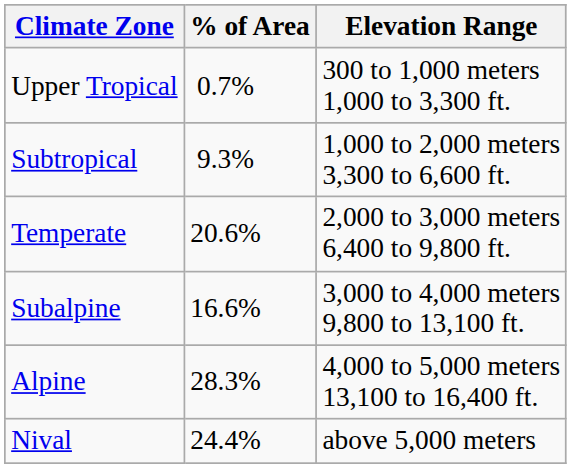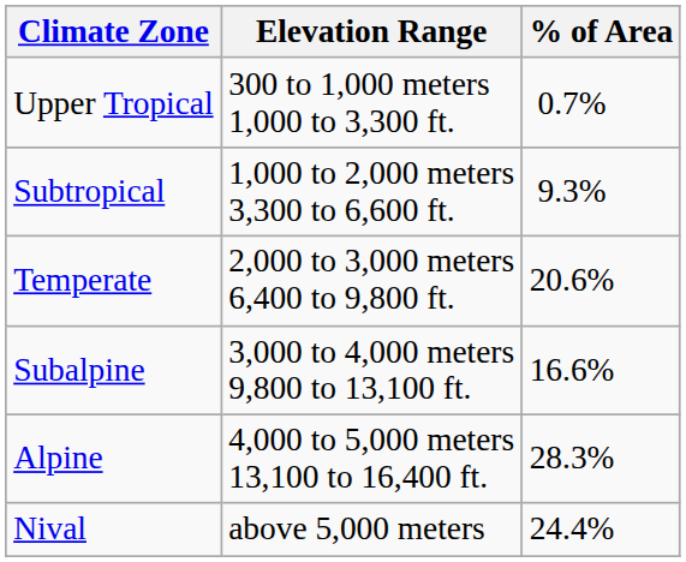columns swapped: Elevation Range <-> % of Area
